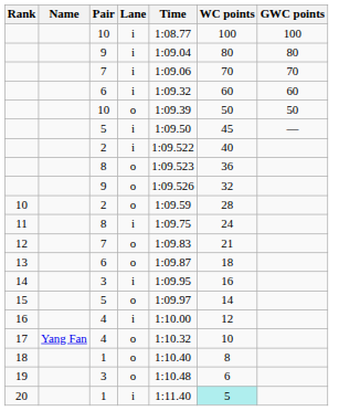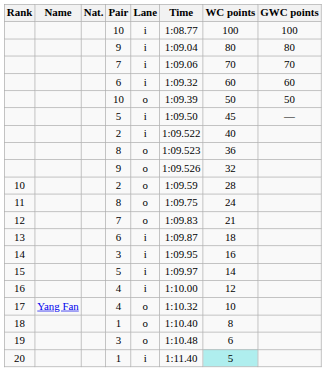+ column: Nat.
11 | Lane: i -> o
13 | Lane: o -> i
15 | Lane: o -> i
